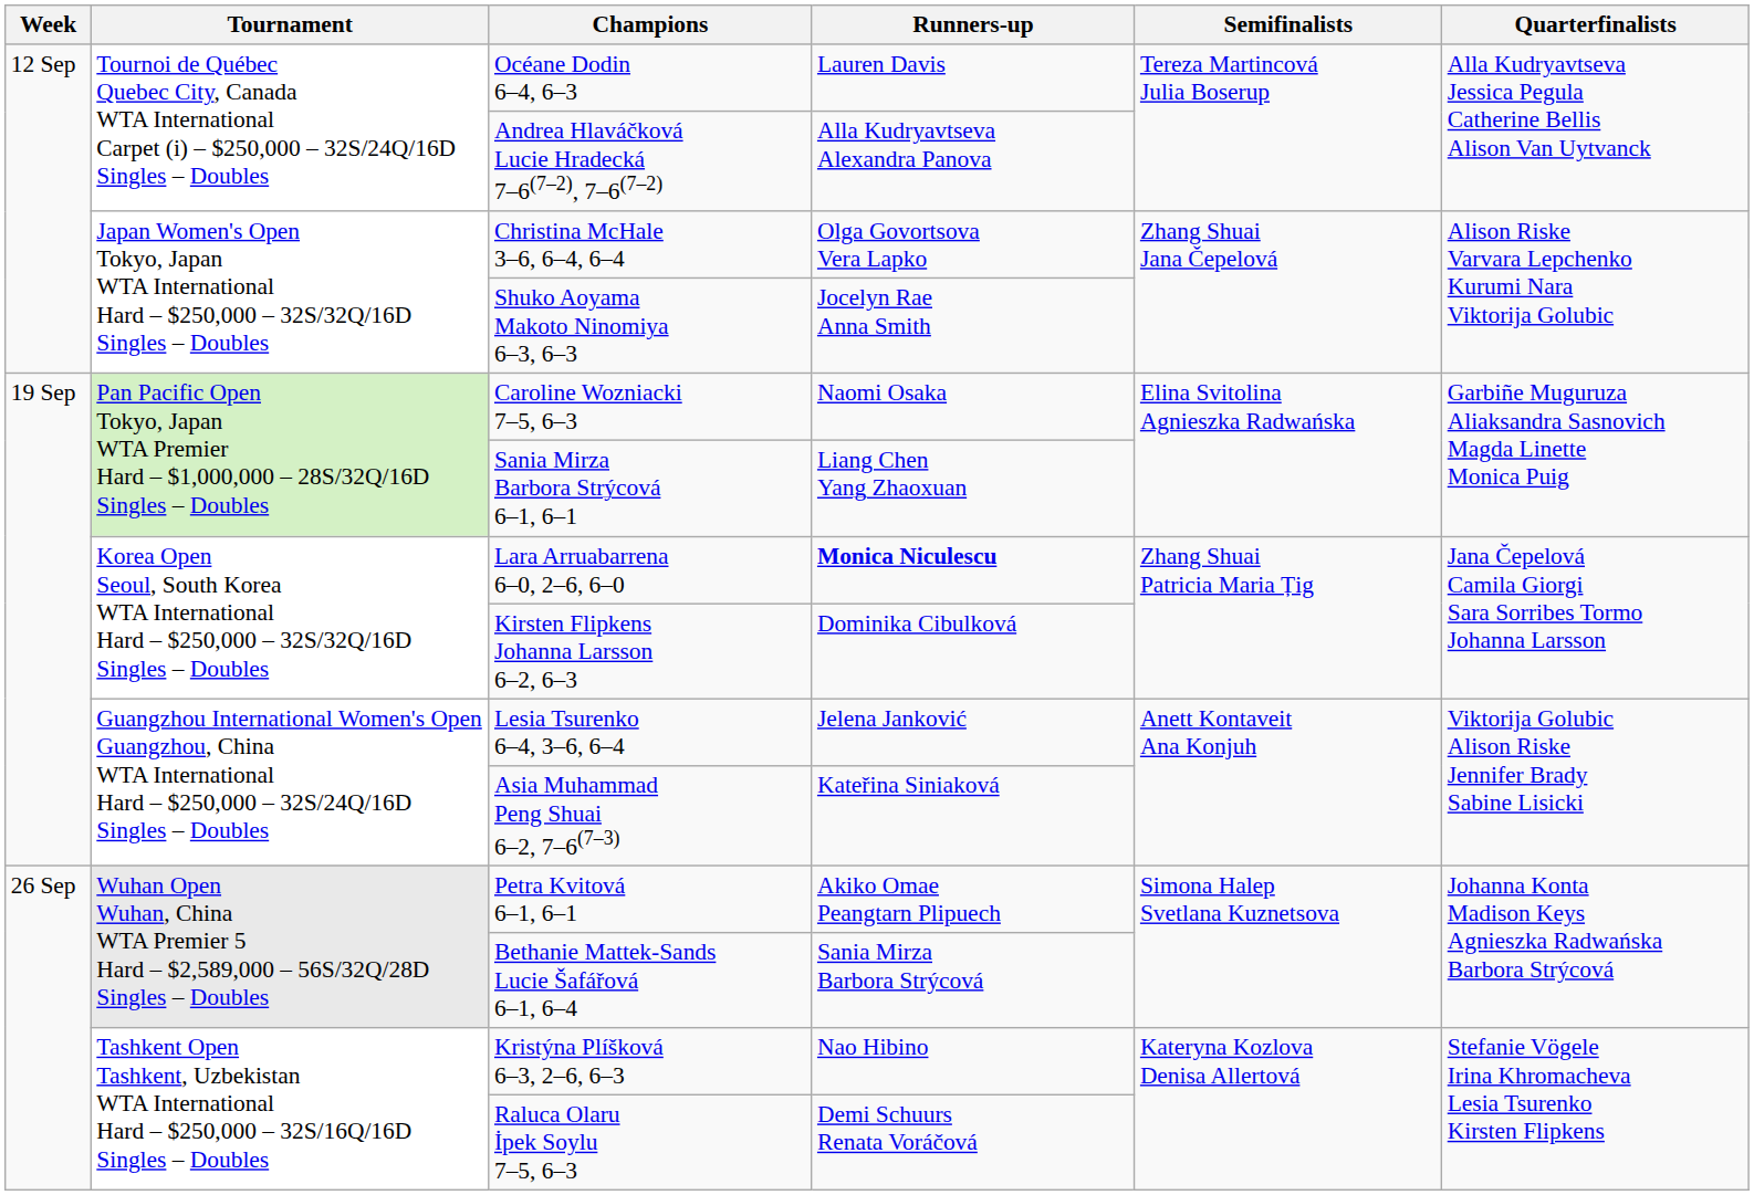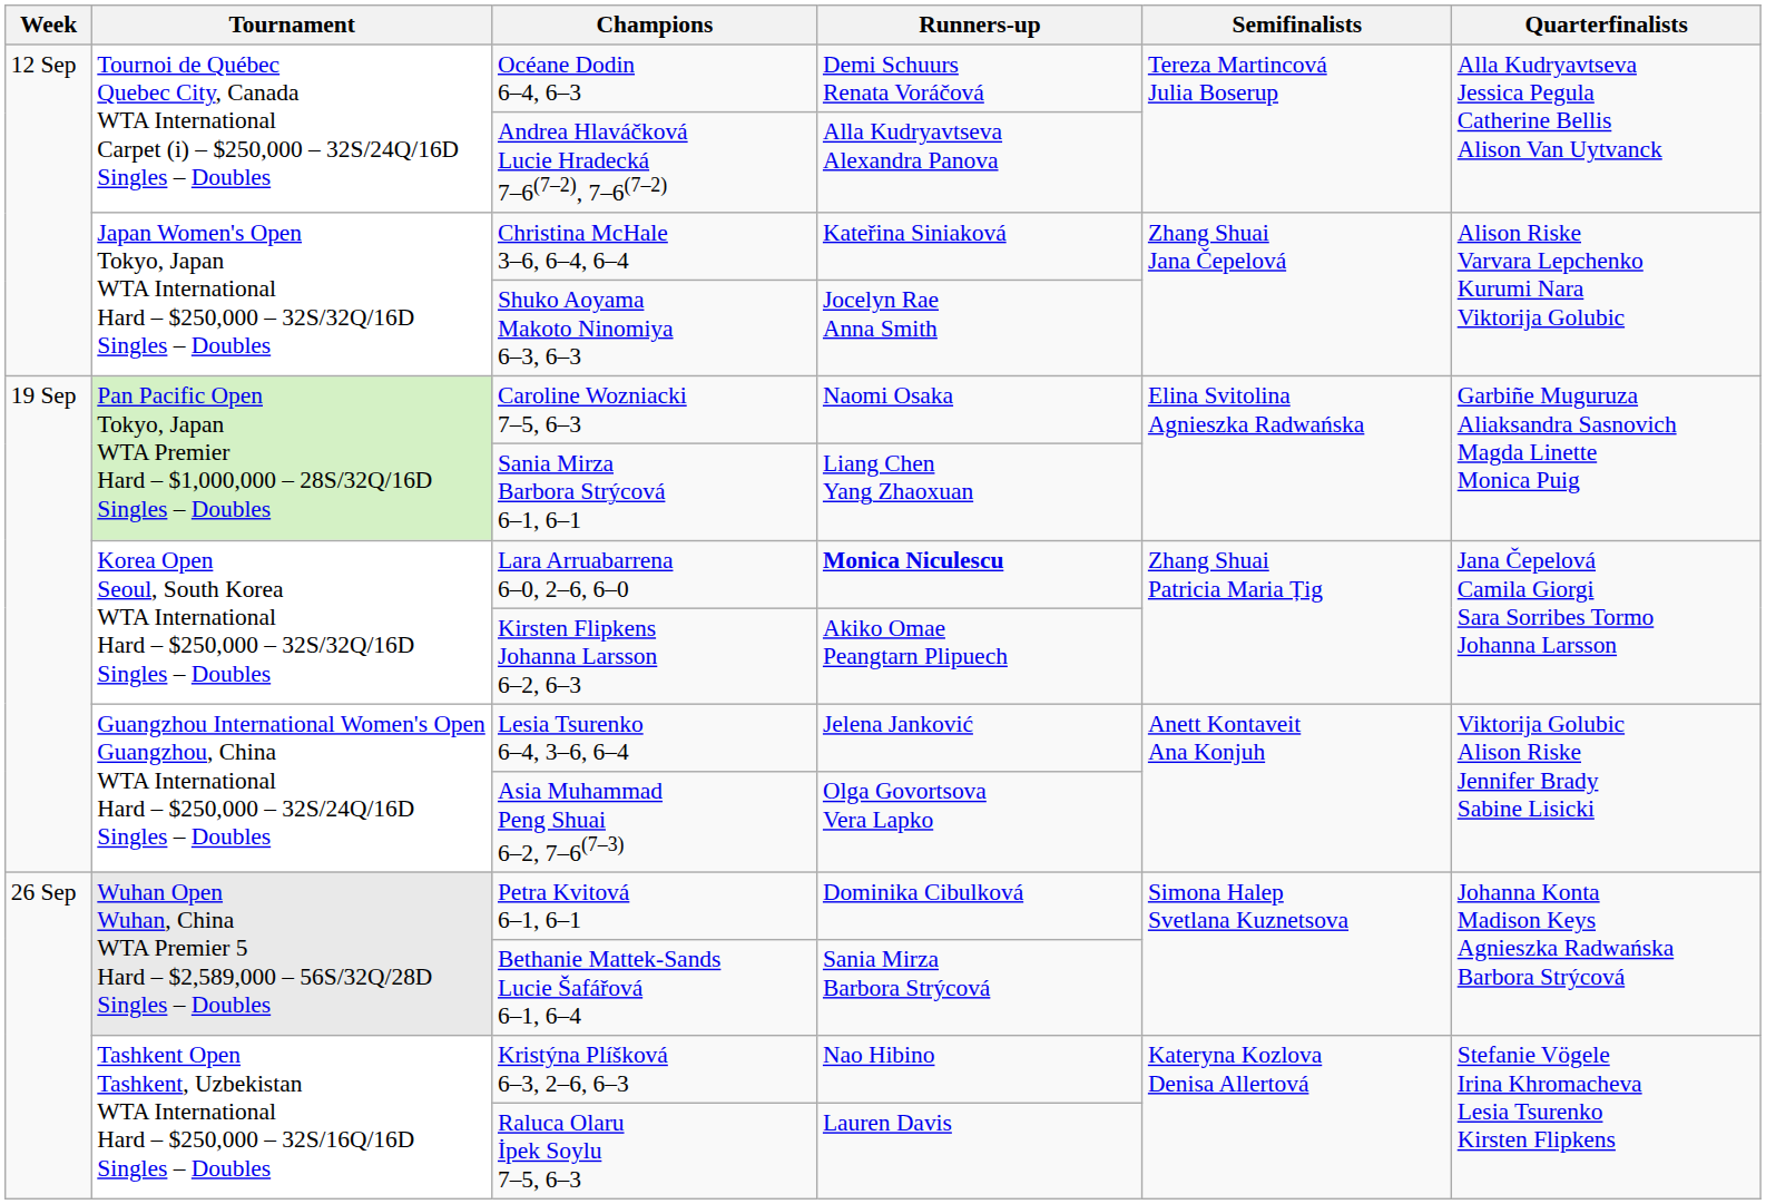Océane Dodin 6–4, 6–3 | Runners-up: Lauren Davis -> Demi Schuurs Renata Voráčová
Christina McHale 3–6, 6–4, 6–4 | Runners-up: Olga Govortsova Vera Lapko -> Kateřina Siniaková
Kirsten Flipkens Johanna Larsson 6–2, 6–3 | Runners-up: Dominika Cibulková -> Akiko Omae Peangtarn Plipuech
Asia Muhammad Peng Shuai 6–2, 7–6(7–3) | Runners-up: Kateřina Siniaková -> Olga Govortsova Vera Lapko
Petra Kvitová 6–1, 6–1 | Runners-up: Akiko Omae Peangtarn Plipuech -> Dominika Cibulková
Raluca Olaru İpek Soylu 7–5, 6–3 | Runners-up: Demi Schuurs Renata Voráčová -> Lauren Davis
